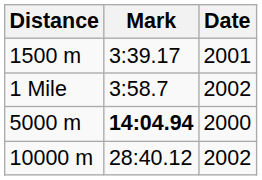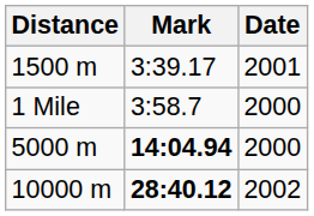1 Mile | Date: 2002 -> 2000
10000 m | Mark: normal -> bold
